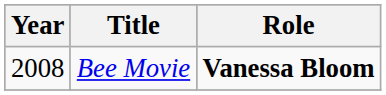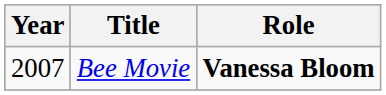Bee Movie | Year: 2008 -> 2007
